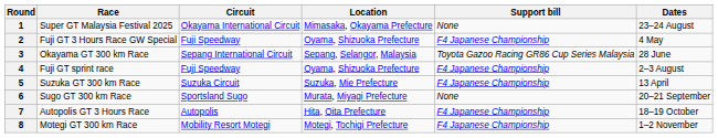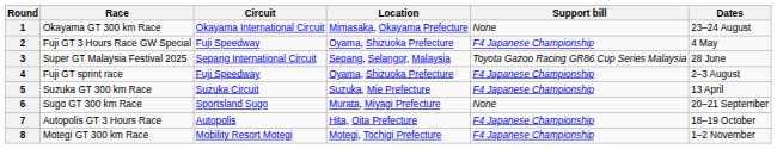1 | Race: Super GT Malaysia Festival 2025 -> Okayama GT 300 km Race
3 | Race: Okayama GT 300 km Race -> Super GT Malaysia Festival 2025
